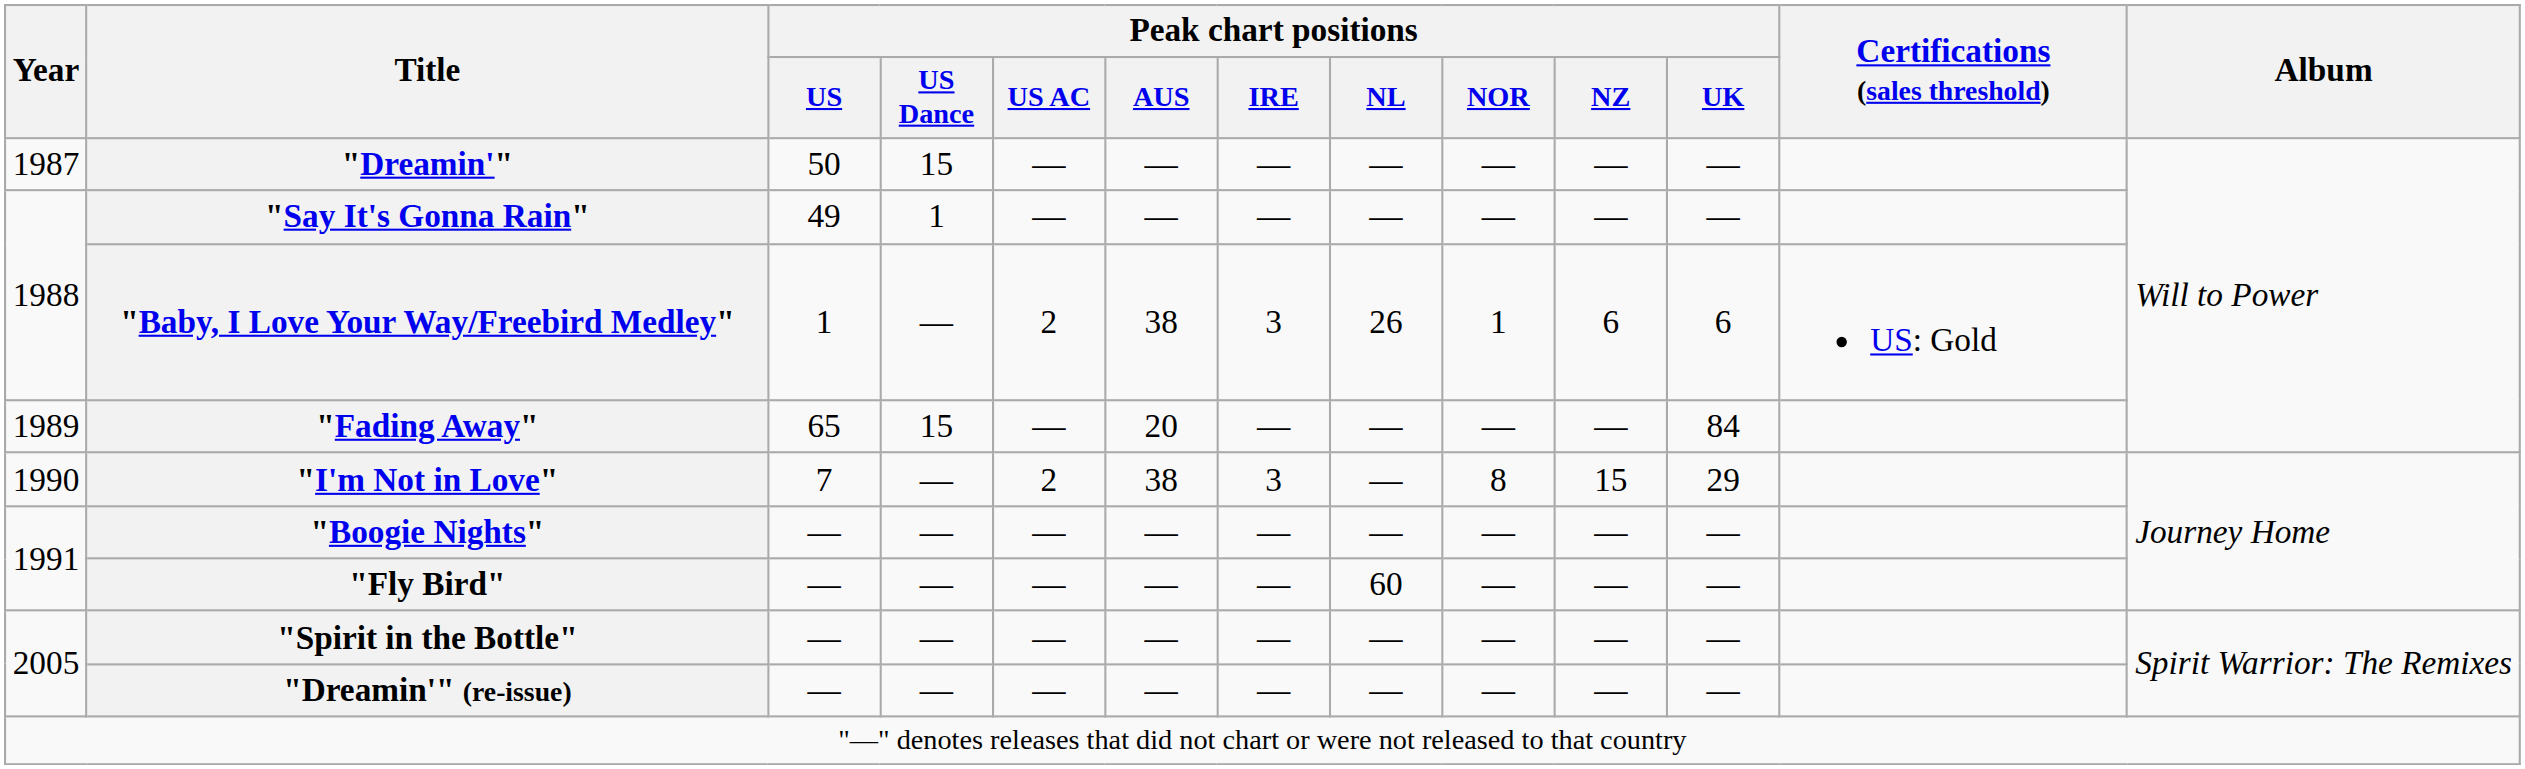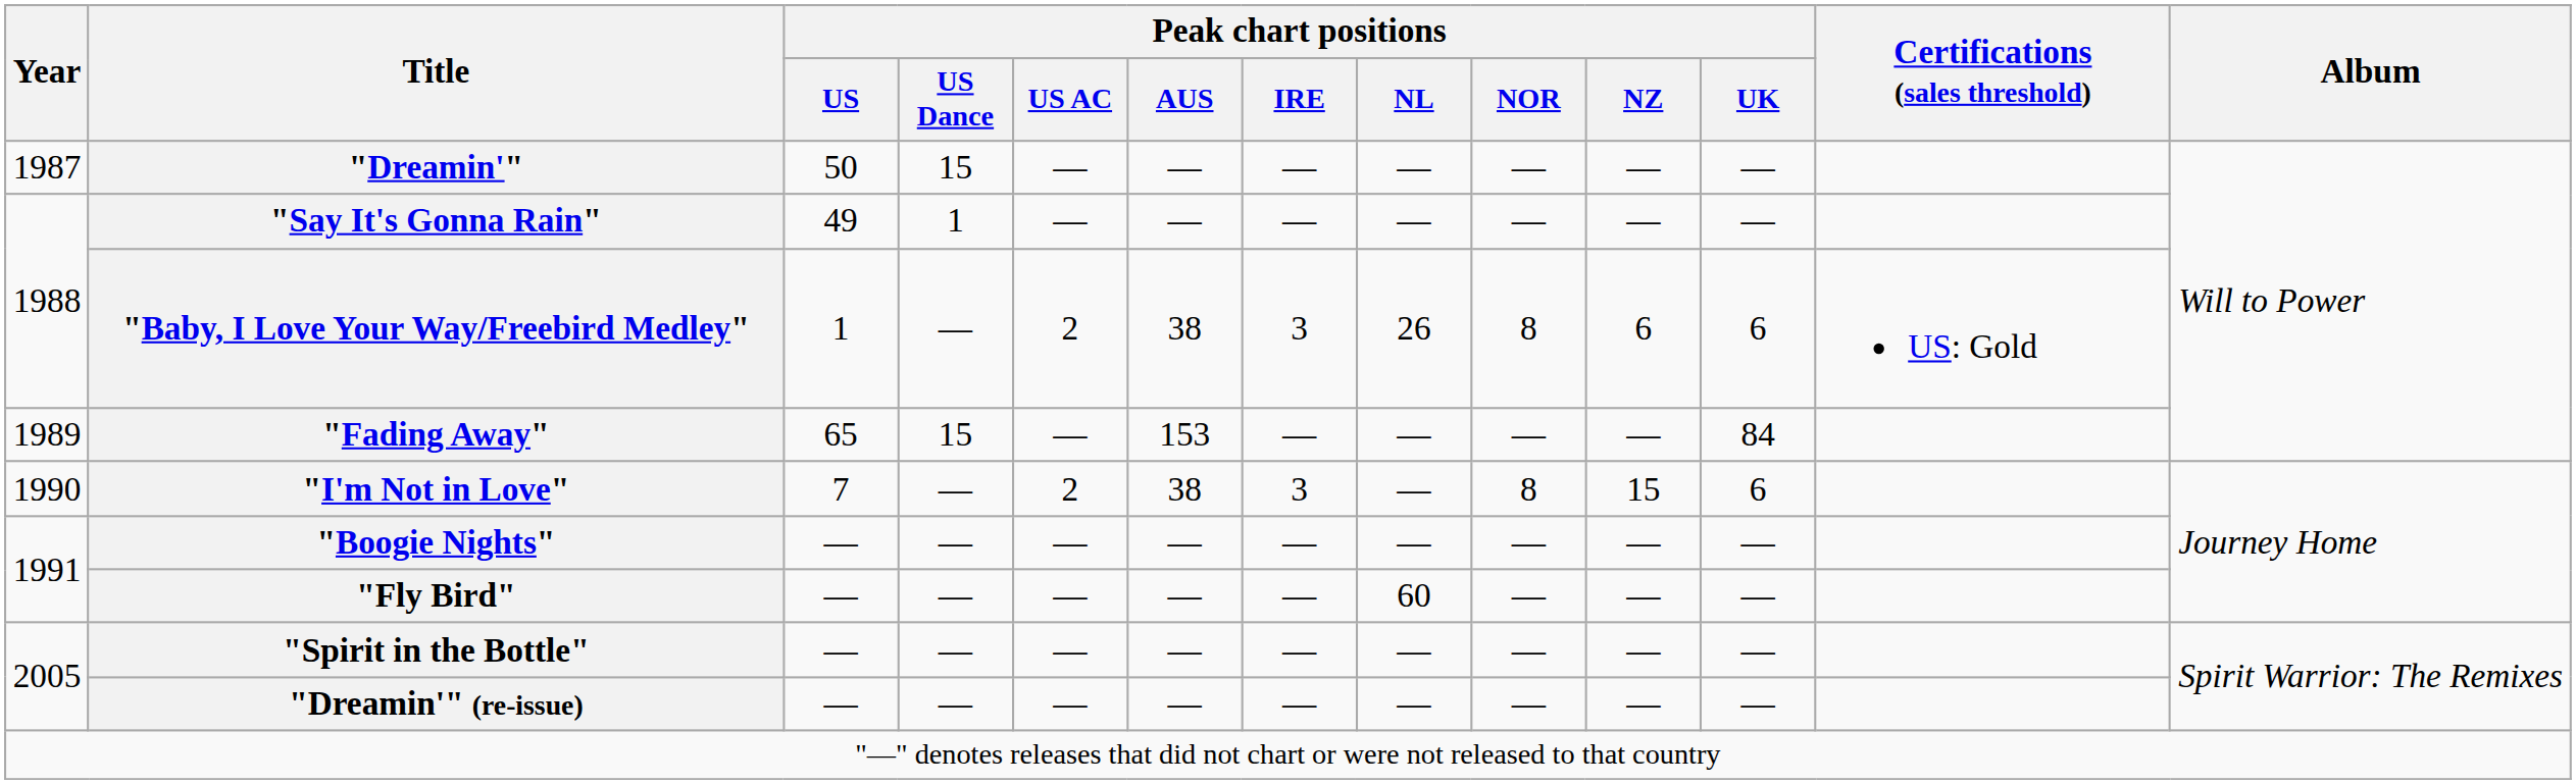"Baby, I Love Your Way/Freebird Medley" | Peak chart positions / NOR: 1 -> 8
"Fading Away" | Peak chart positions / AUS: 20 -> 153
"I'm Not in Love" | Peak chart positions / UK: 29 -> 6
